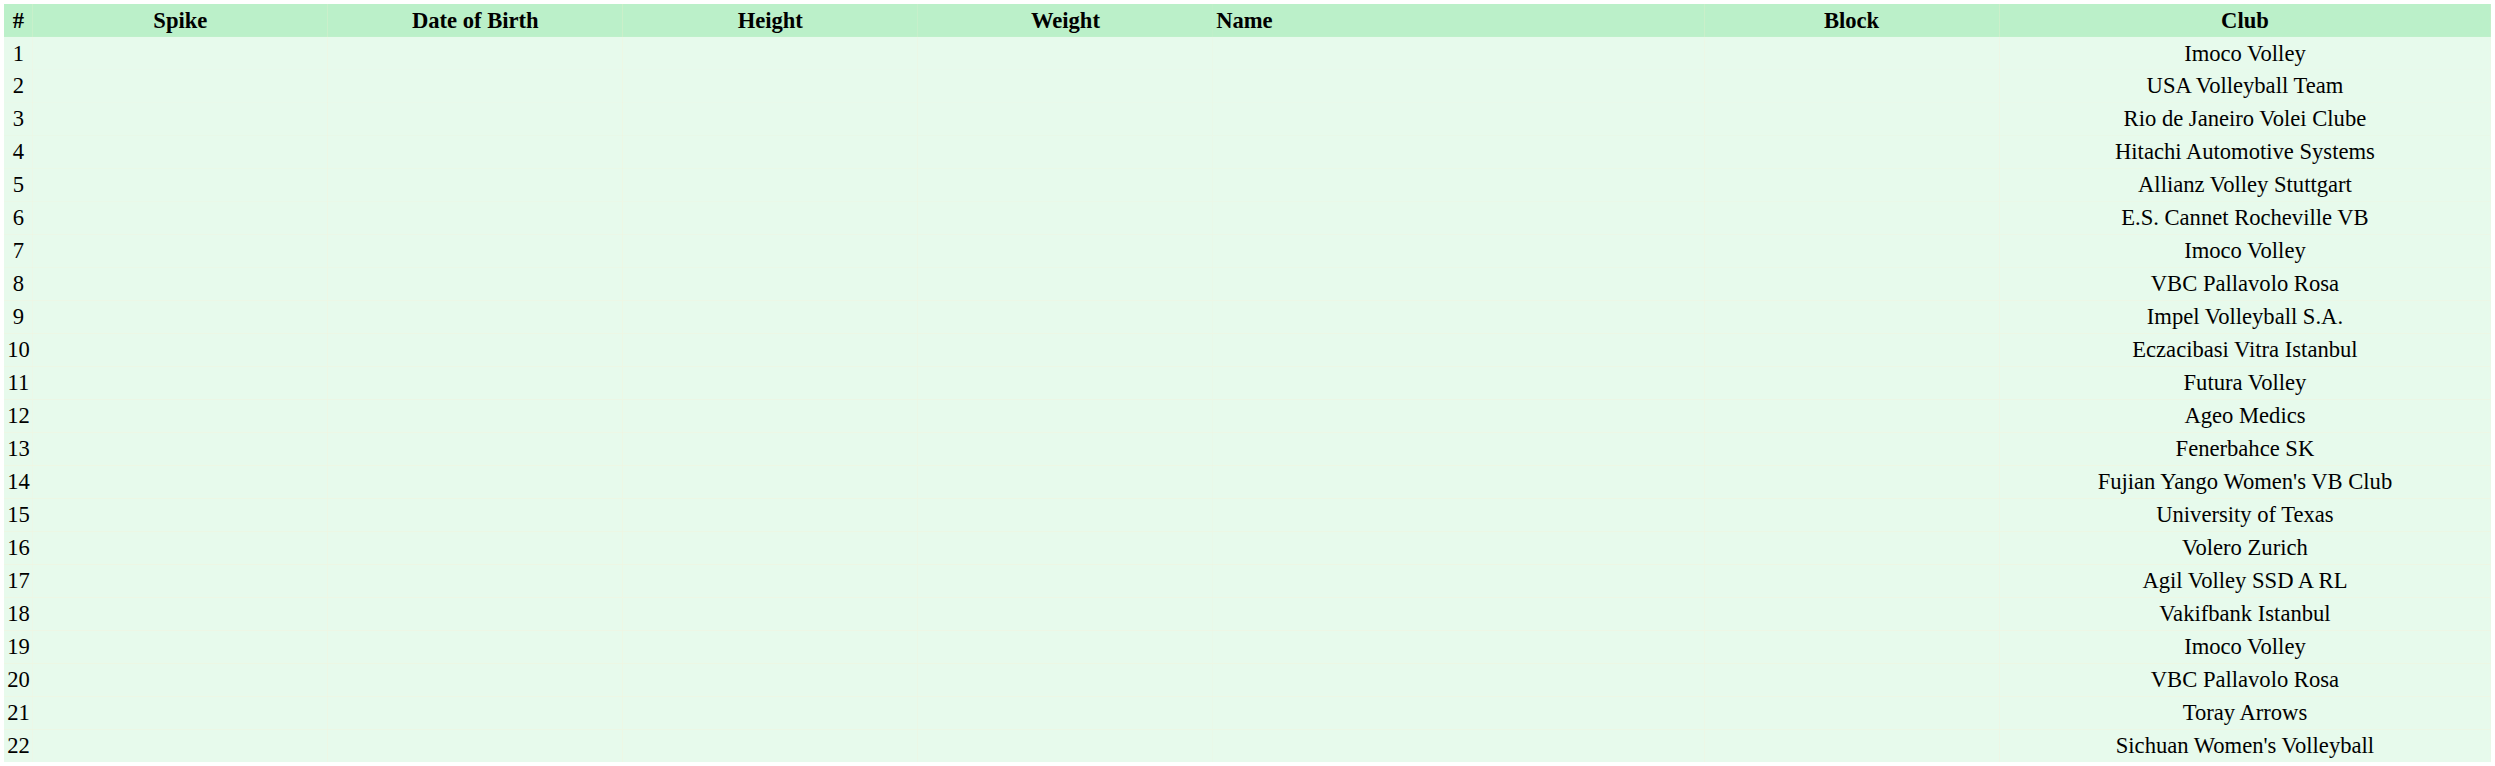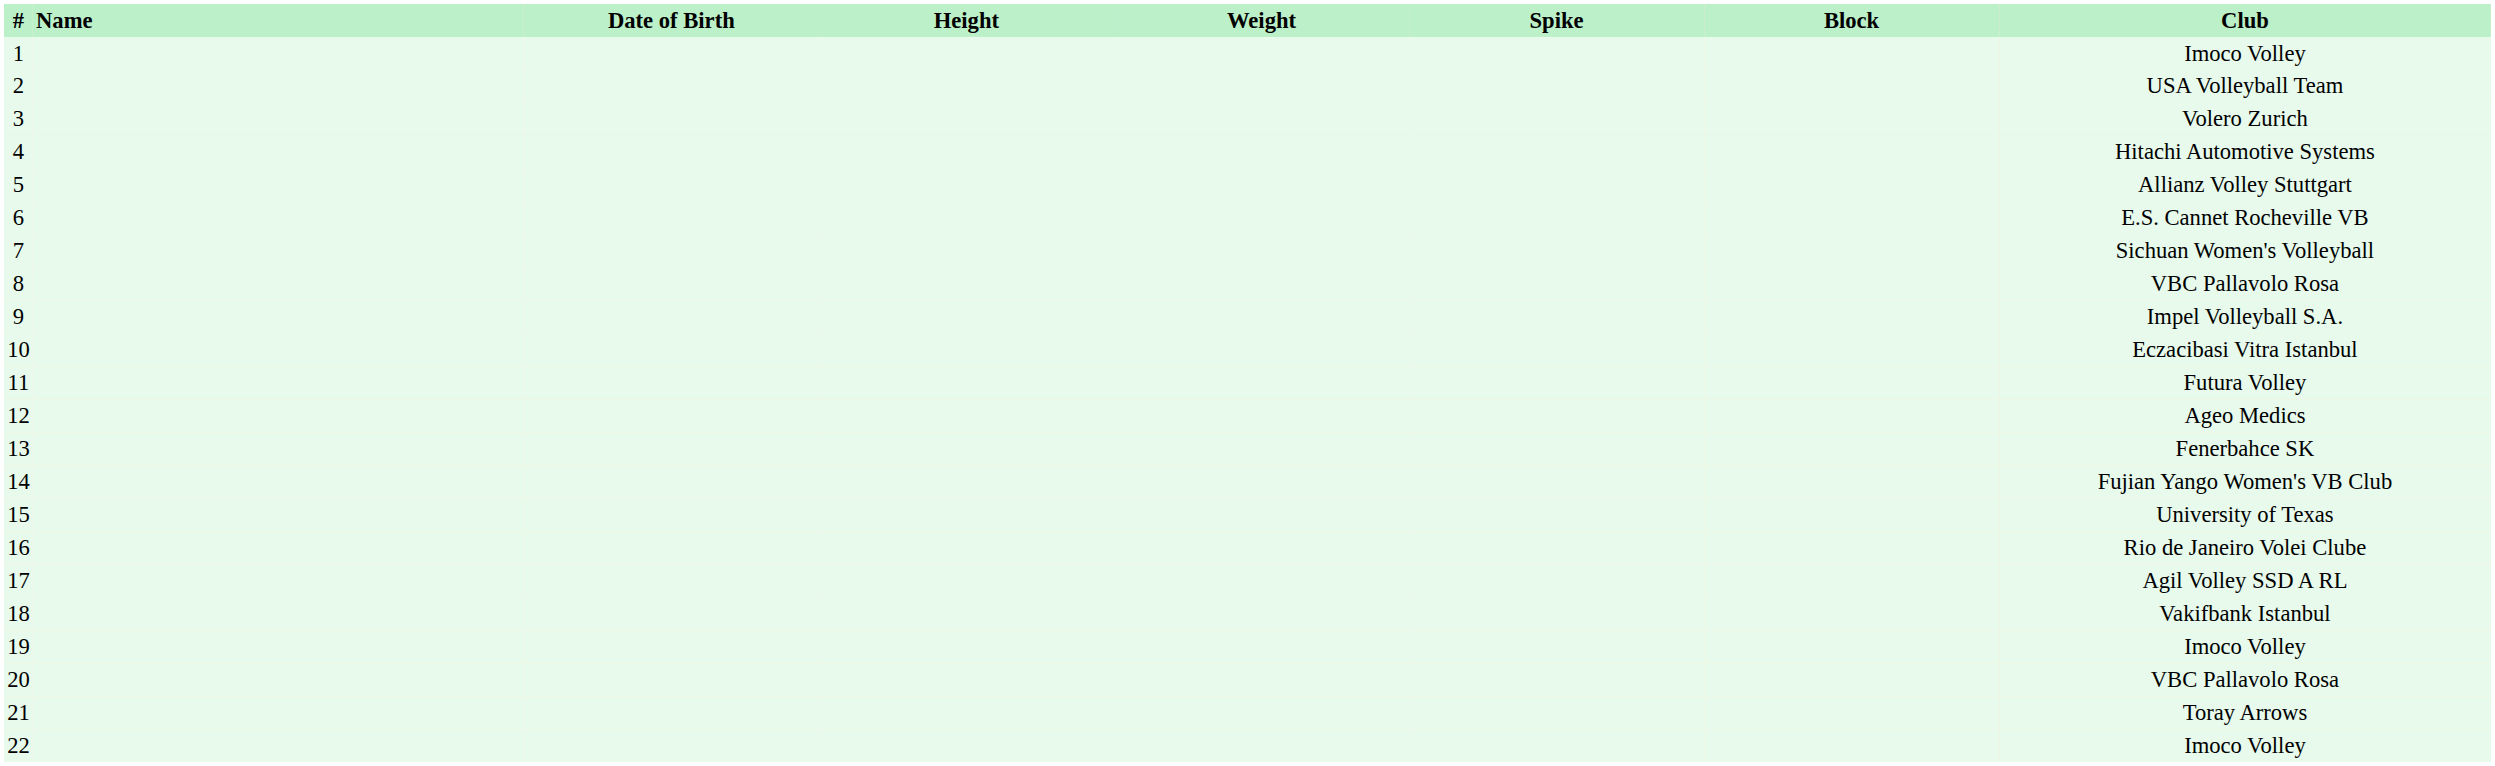columns swapped: Name <-> Spike
3 | Club: Rio de Janeiro Volei Clube -> Volero Zurich
7 | Club: Imoco Volley -> Sichuan Women's Volleyball
16 | Club: Volero Zurich -> Rio de Janeiro Volei Clube
22 | Club: Sichuan Women's Volleyball -> Imoco Volley
